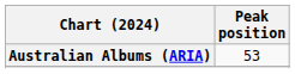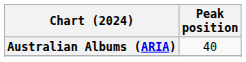Australian Albums (ARIA) | Peak position: 53 -> 40
